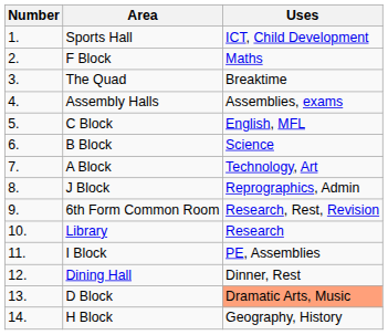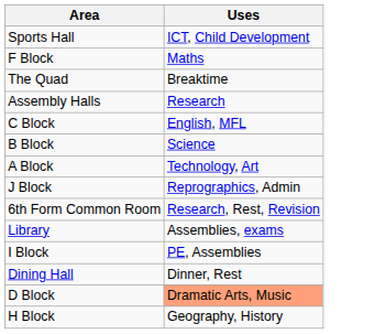- column: Number | 1. | 2. | 3. | 4. | 5. | 6. | 7. | 8. | 9. | 10. | 11. | 12. | 13. | 14.
Assembly Halls | Uses: Assemblies, exams -> Research
Library | Uses: Research -> Assemblies, exams
